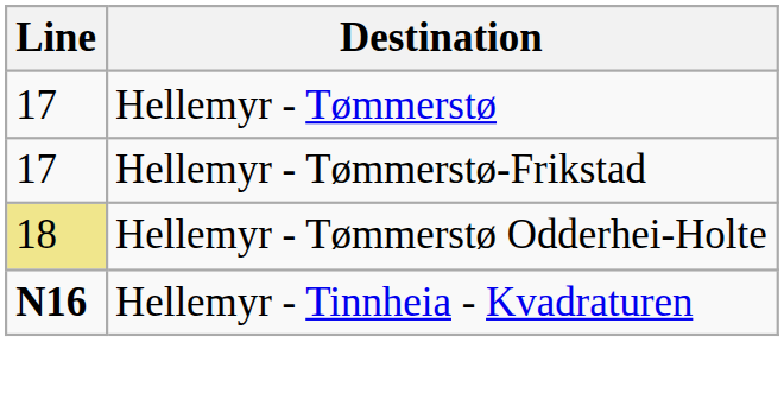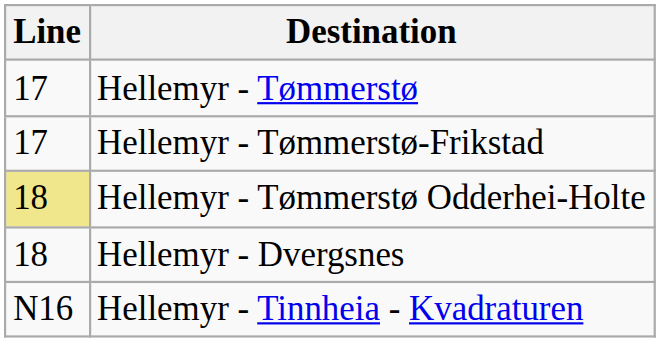+ row: 18 | Hellemyr - Dvergsnes
Hellemyr - Tinnheia - Kvadraturen | Line: bold -> normal
